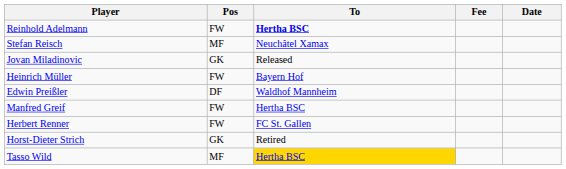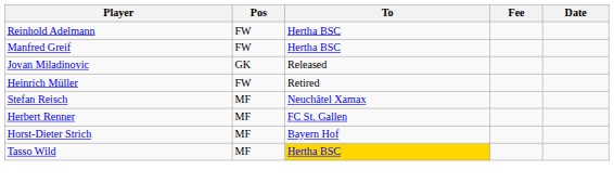Reinhold Adelmann | To: bold -> normal
rows swapped: Manfred Greif <-> Stefan Reisch
Heinrich Müller | To: Bayern Hof -> Retired
- row: Edwin Preißler | DF | Waldhof Mannheim
Herbert Renner | Pos: FW -> MF
Horst-Dieter Strich | Pos: GK -> MF
Horst-Dieter Strich | To: Retired -> Bayern Hof
